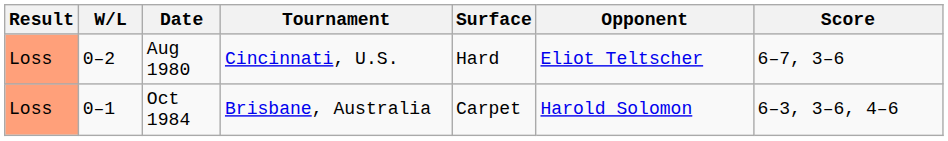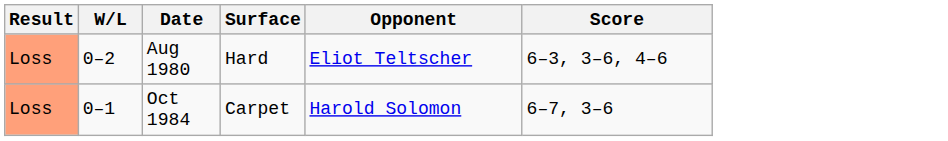- column: Tournament | Cincinnati, U.S. | Brisbane, Australia
Aug 1980 | Score: 6–7, 3–6 -> 6–3, 3–6, 4–6
Oct 1984 | Score: 6–3, 3–6, 4–6 -> 6–7, 3–6
